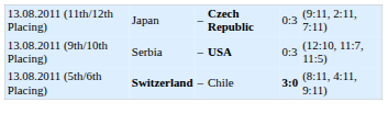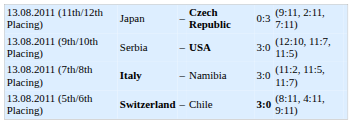13.08.2011 (9th/10th Placing) | column 5: 0:3 -> 3:0
+ row: 13.08.2011 (7th/8th Placing) | Italy | – | Namibia | 3:0 | (11:2, 11:5, 11:7)
